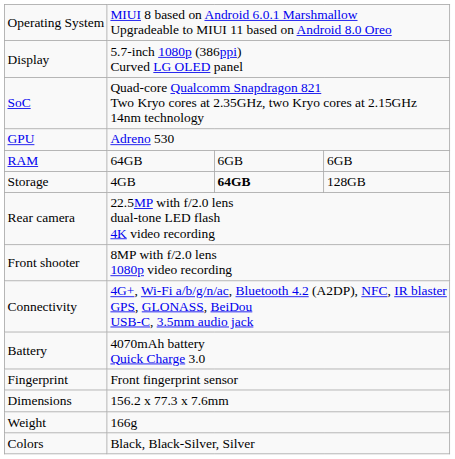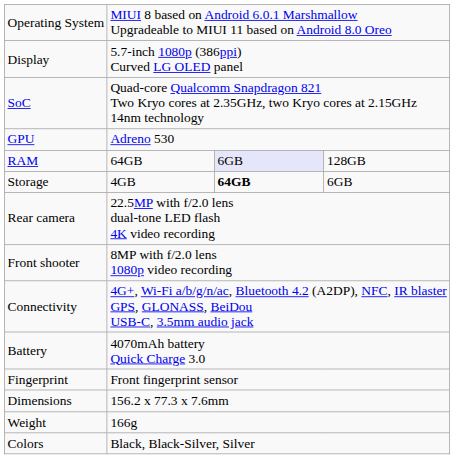RAM | column 3: no background -> lavender background
RAM | column 4: 6GB -> 128GB
Storage | column 4: 128GB -> 6GB
